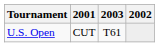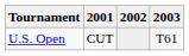columns swapped: 2002 <-> 2003
